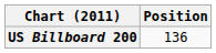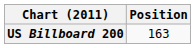US Billboard 200 | Position: 136 -> 163
